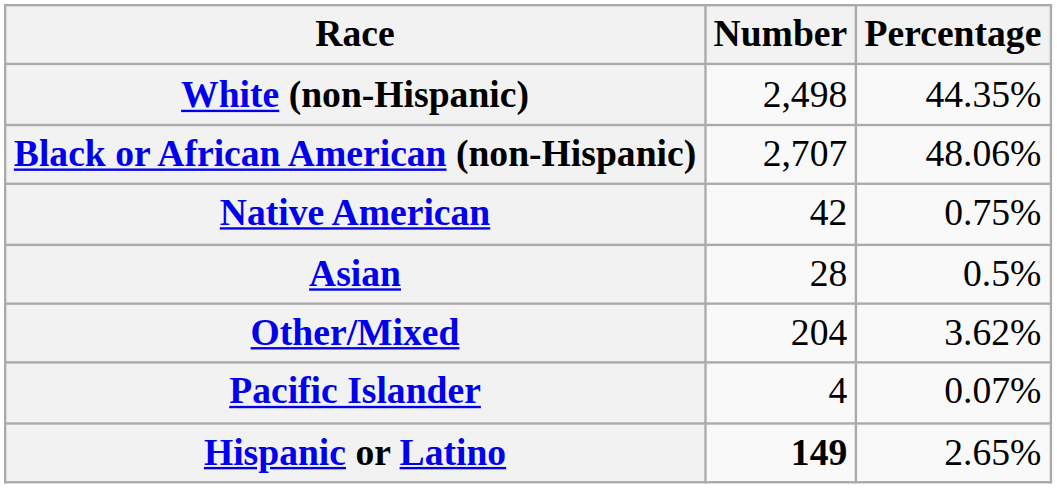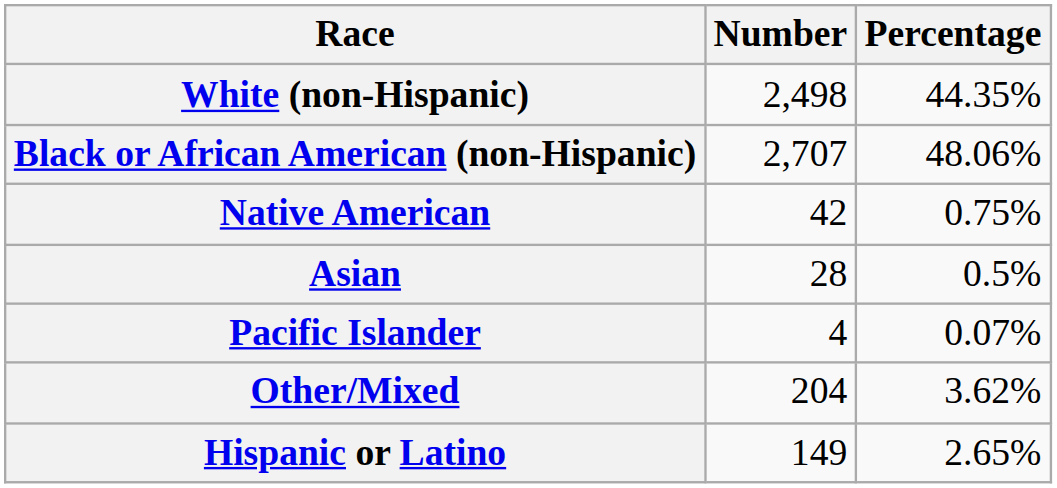rows swapped: Pacific Islander <-> Other/Mixed
Hispanic or Latino | Number: bold -> normal
